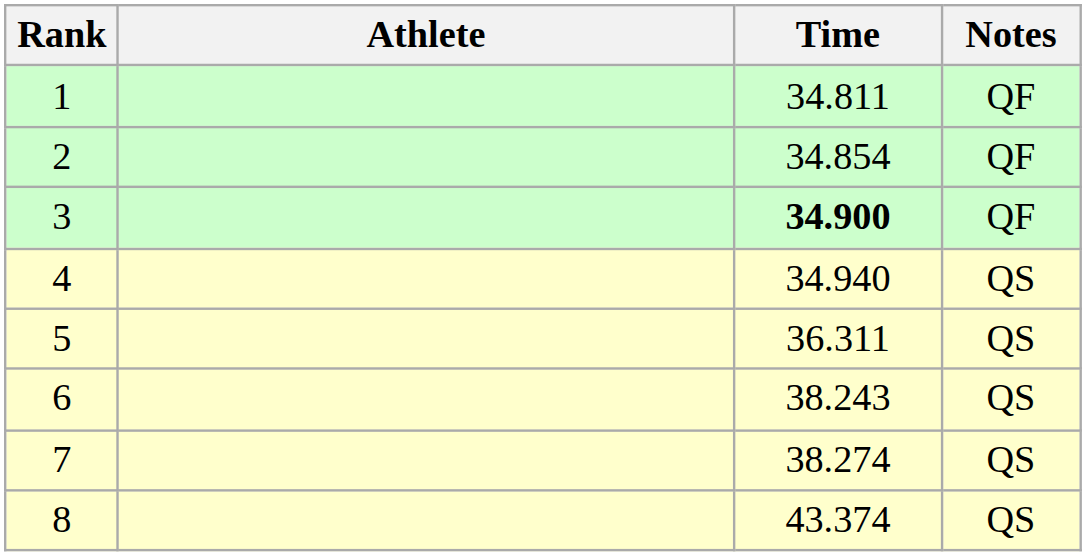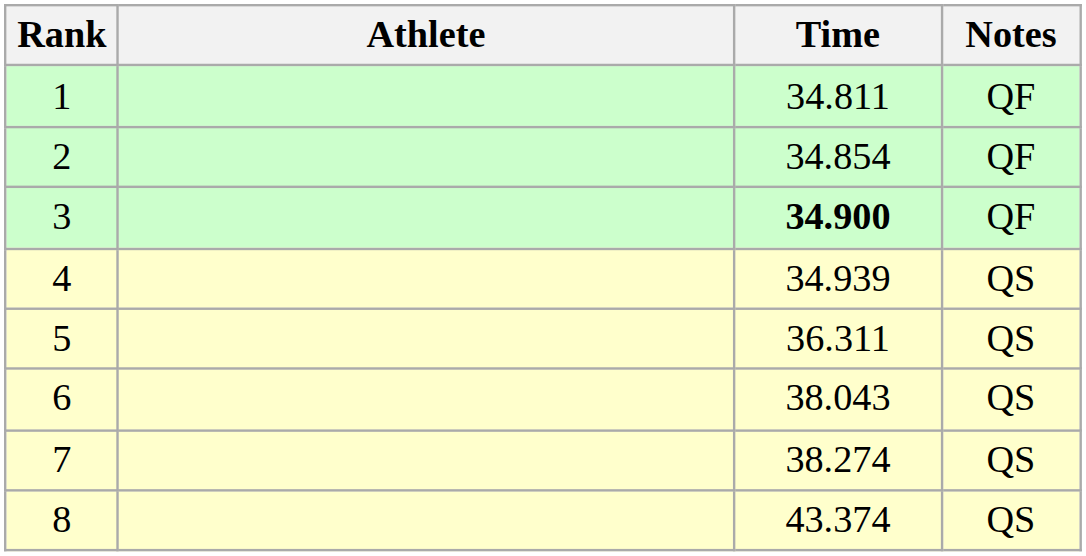4 | Time: 34.940 -> 34.939
6 | Time: 38.243 -> 38.043
